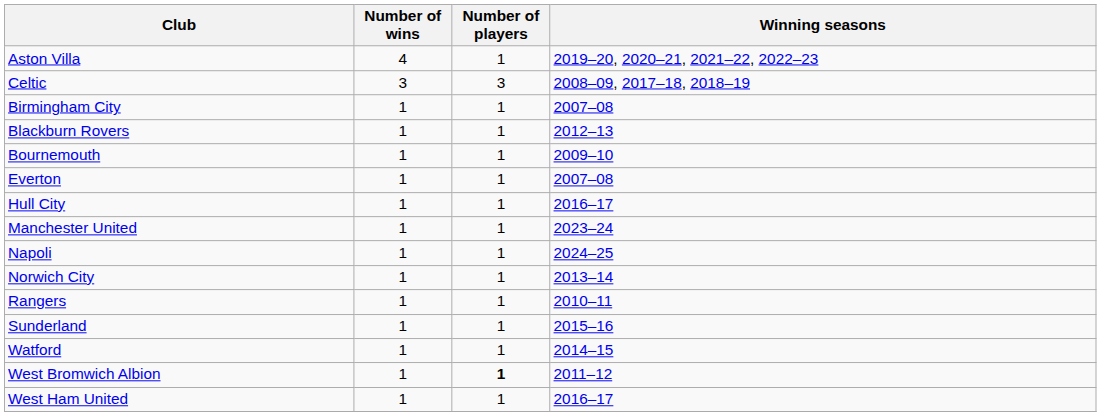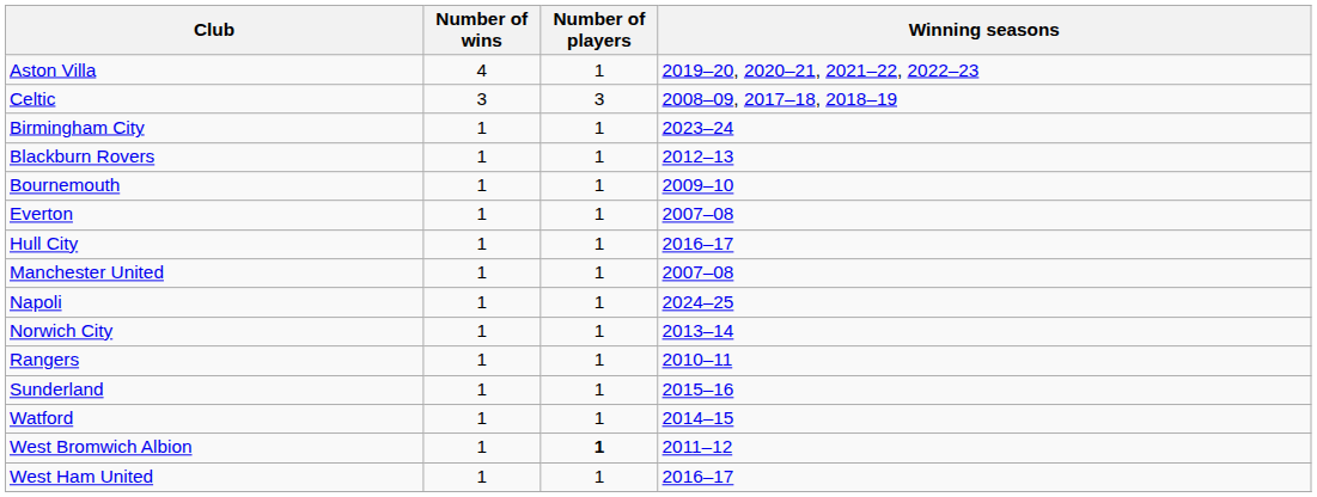Birmingham City | Winning seasons: 2007–08 -> 2023–24
Manchester United | Winning seasons: 2023–24 -> 2007–08
